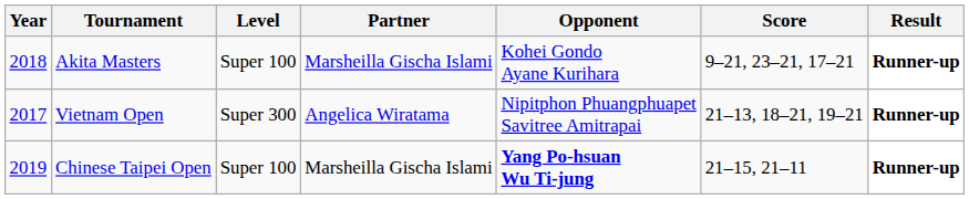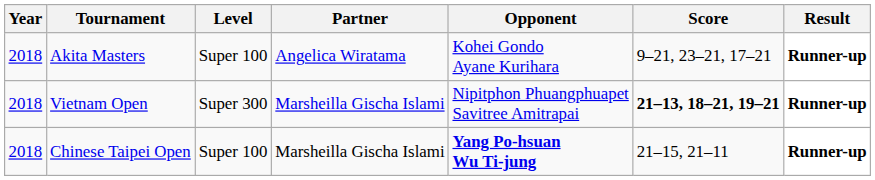Akita Masters | Partner: Marsheilla Gischa Islami -> Angelica Wiratama
Vietnam Open | Year: 2017 -> 2018
Vietnam Open | Partner: Angelica Wiratama -> Marsheilla Gischa Islami
Vietnam Open | Score: normal -> bold
Chinese Taipei Open | Year: 2019 -> 2018
